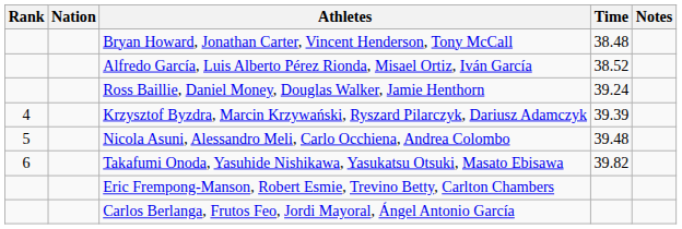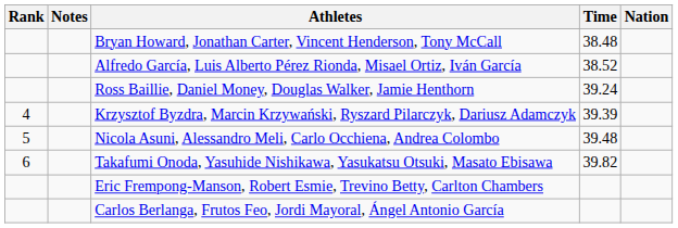columns swapped: Nation <-> Notes
